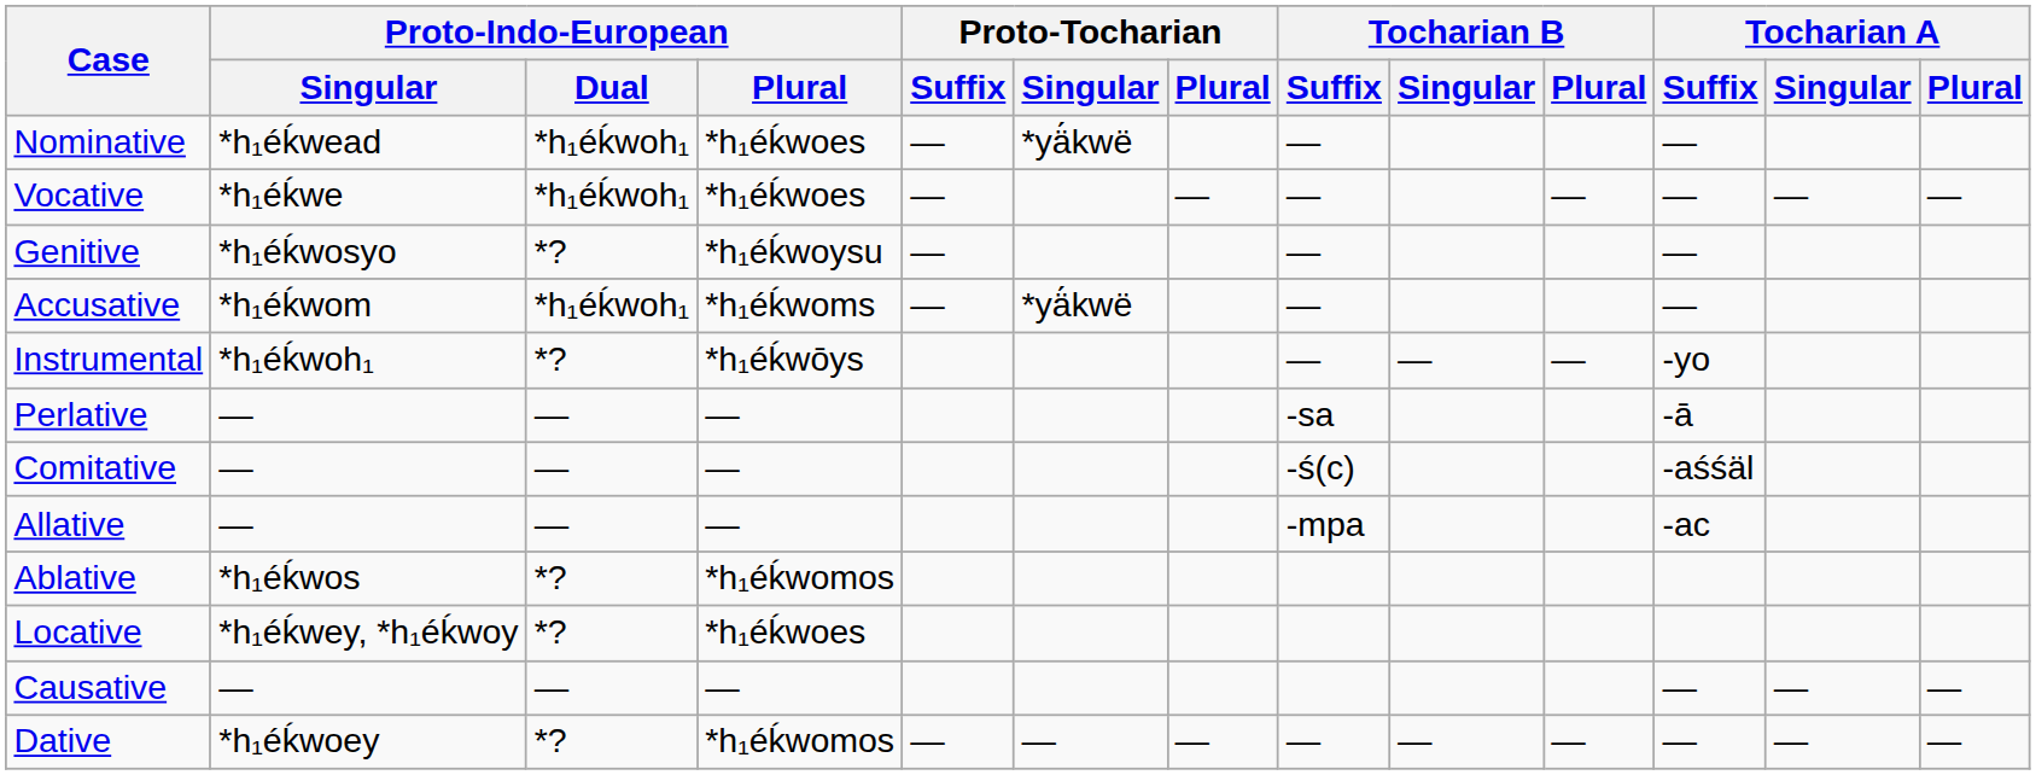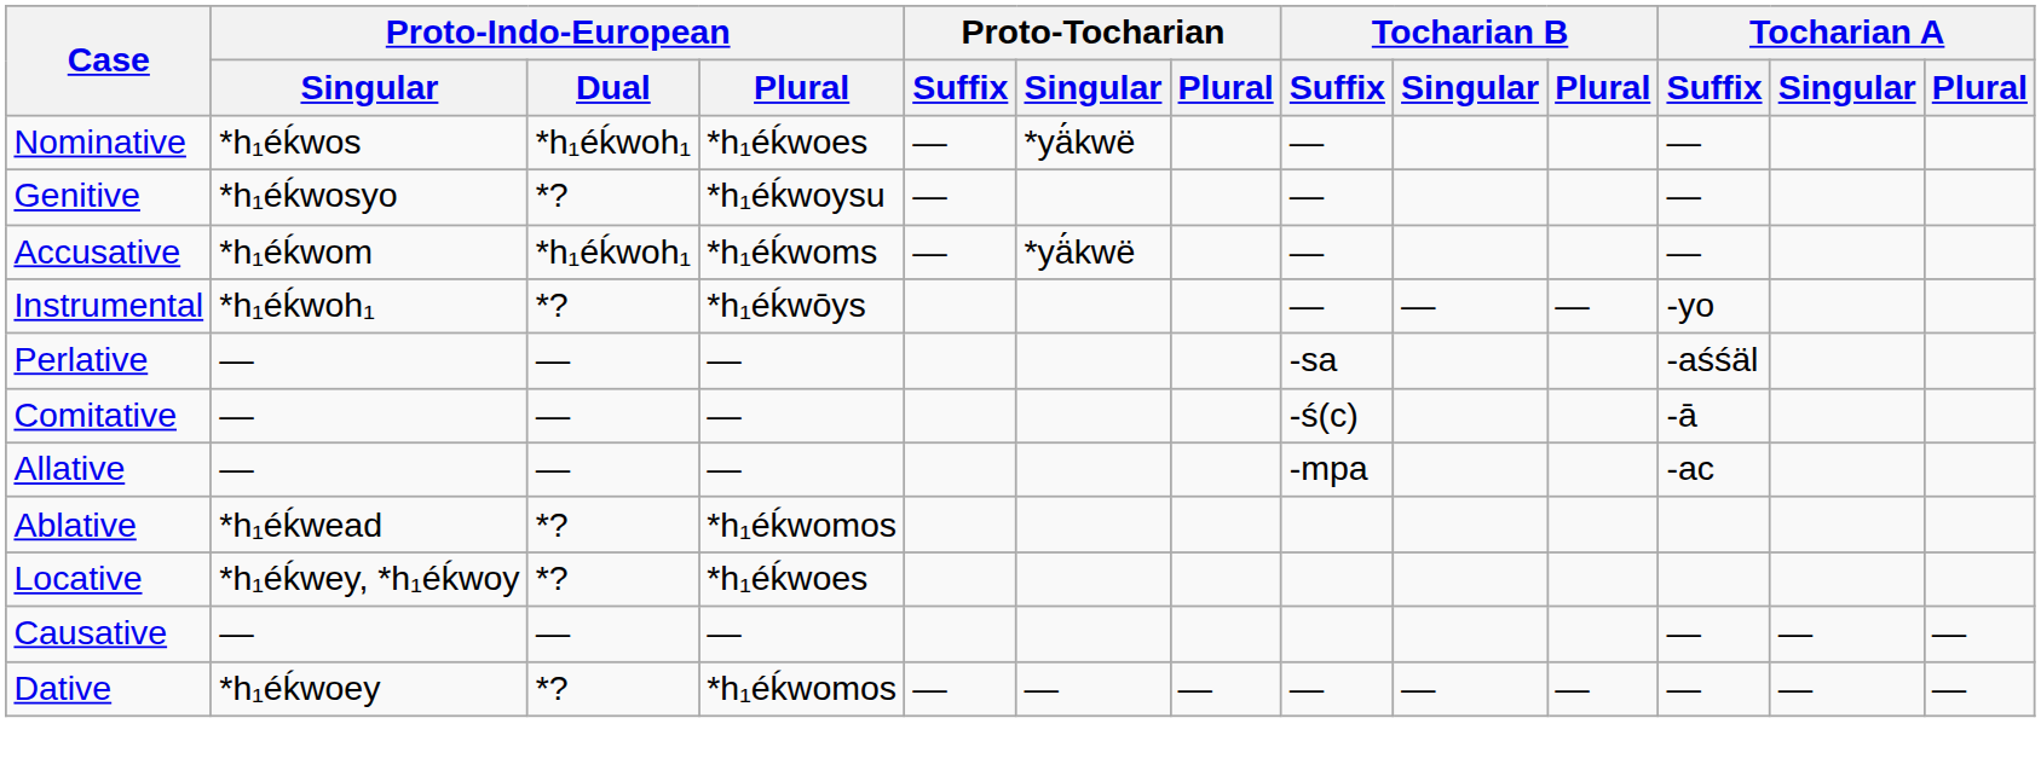Nominative | Proto-Indo-European / Singular: *h₁éḱwead -> *h₁éḱwos
- row: Vocative | *h₁éḱwe | *h₁éḱwoh₁ | *h₁éḱwoes | — | — | — | — | — | — | —
Perlative | Tocharian A / Suffix: -ā -> -aśśäl
Comitative | Tocharian A / Suffix: -aśśäl -> -ā
Ablative | Proto-Indo-European / Singular: *h₁éḱwos -> *h₁éḱwead
